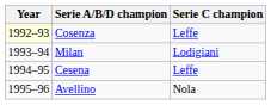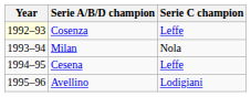Milan | Serie C champion: Lodigiani -> Nola
Avellino | Serie C champion: Nola -> Lodigiani
